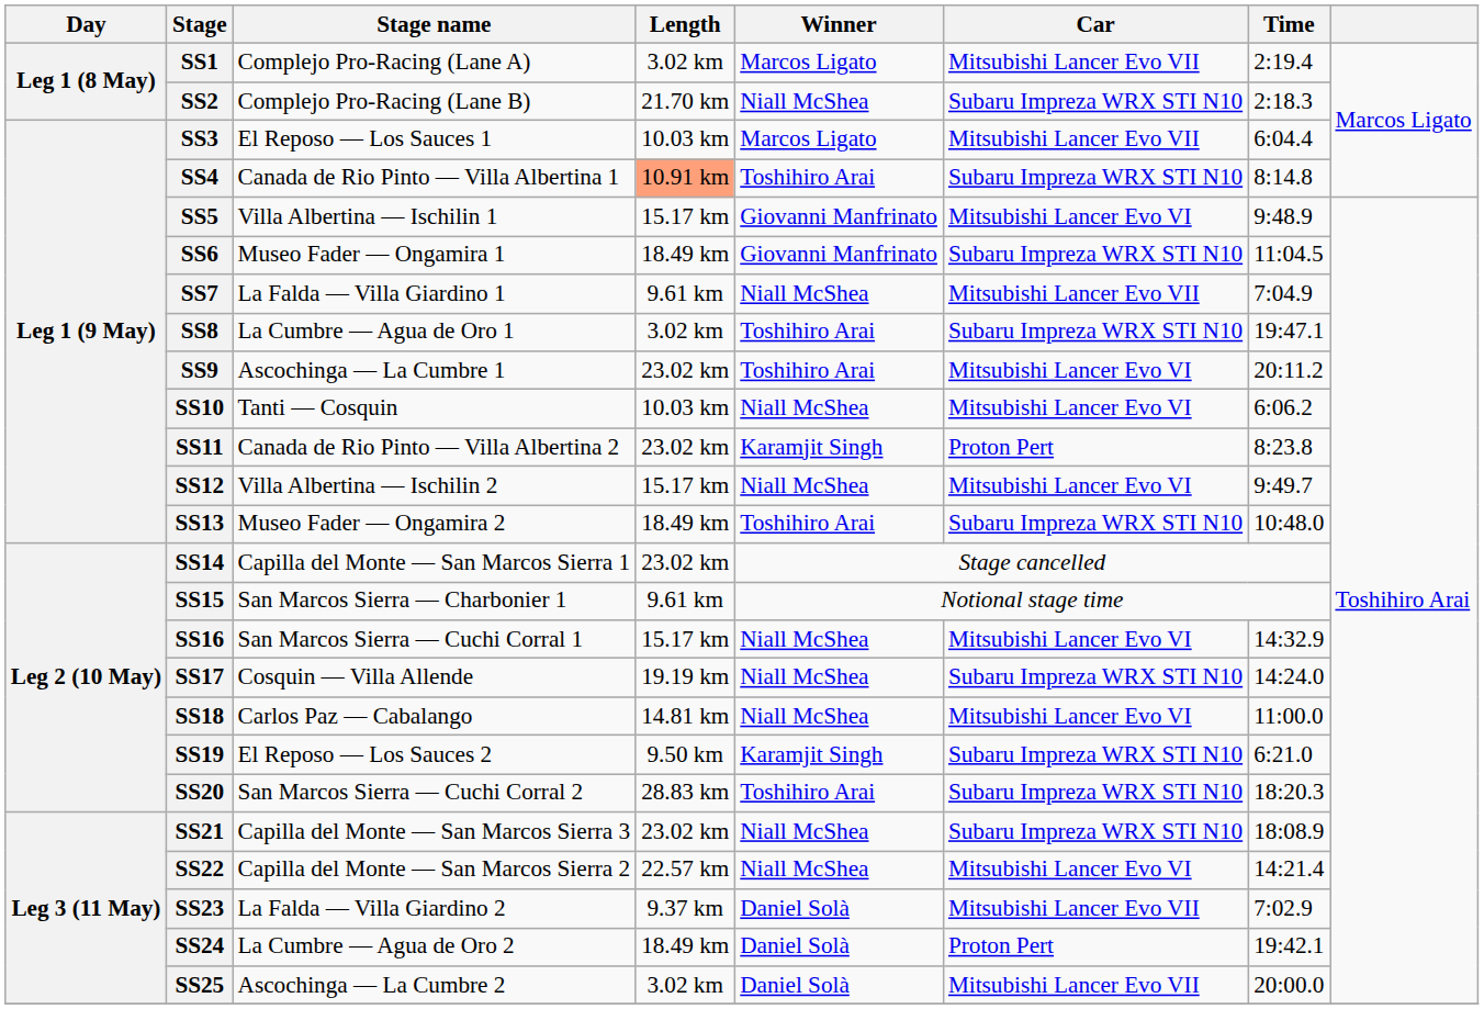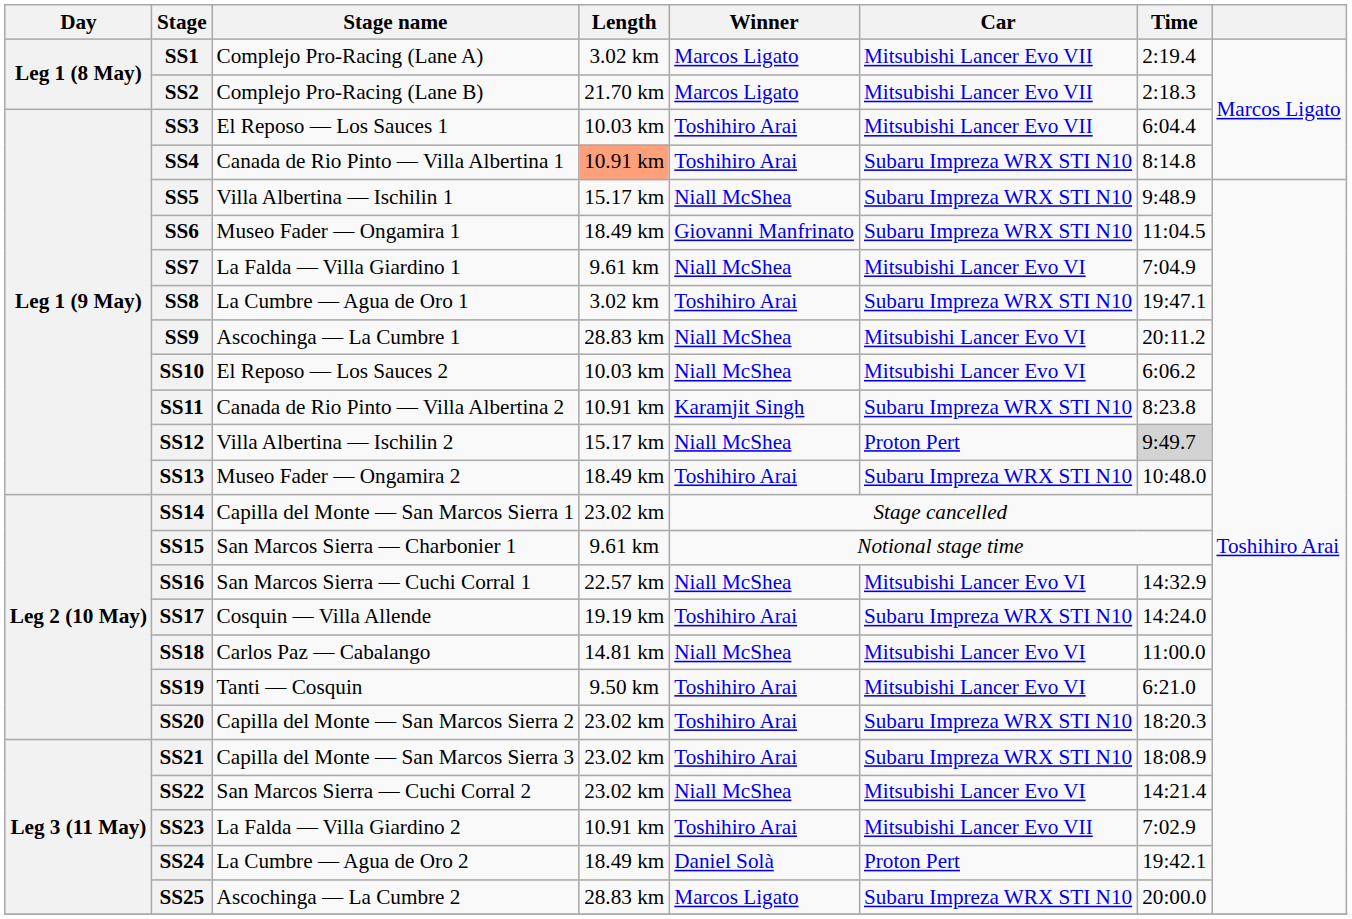SS2 | Winner: Niall McShea -> Marcos Ligato
SS2 | Car: Subaru Impreza WRX STI N10 -> Mitsubishi Lancer Evo VII
SS3 | Winner: Marcos Ligato -> Toshihiro Arai
SS5 | Winner: Giovanni Manfrinato -> Niall McShea
SS5 | Car: Mitsubishi Lancer Evo VI -> Subaru Impreza WRX STI N10
SS7 | Car: Mitsubishi Lancer Evo VII -> Mitsubishi Lancer Evo VI
SS9 | Length: 23.02 km -> 28.83 km
SS9 | Winner: Toshihiro Arai -> Niall McShea
SS10 | Stage name: Tanti — Cosquin -> El Reposo — Los Sauces 2
SS11 | Length: 23.02 km -> 10.91 km
SS11 | Car: Proton Pert -> Subaru Impreza WRX STI N10
SS12 | Car: Mitsubishi Lancer Evo VI -> Proton Pert
SS12 | Time: no background -> lightgrey background
SS16 | Length: 15.17 km -> 22.57 km
SS17 | Winner: Niall McShea -> Toshihiro Arai
SS19 | Stage name: El Reposo — Los Sauces 2 -> Tanti — Cosquin
SS19 | Winner: Karamjit Singh -> Toshihiro Arai
SS19 | Car: Subaru Impreza WRX STI N10 -> Mitsubishi Lancer Evo VI
SS20 | Stage name: San Marcos Sierra — Cuchi Corral 2 -> Capilla del Monte — San Marcos Sierra 2
SS20 | Length: 28.83 km -> 23.02 km
SS21 | Winner: Niall McShea -> Toshihiro Arai
SS22 | Stage name: Capilla del Monte — San Marcos Sierra 2 -> San Marcos Sierra — Cuchi Corral 2
SS22 | Length: 22.57 km -> 23.02 km
SS23 | Length: 9.37 km -> 10.91 km
SS23 | Winner: Daniel Solà -> Toshihiro Arai
SS25 | Length: 3.02 km -> 28.83 km
SS25 | Winner: Daniel Solà -> Marcos Ligato
SS25 | Car: Mitsubishi Lancer Evo VII -> Subaru Impreza WRX STI N10
